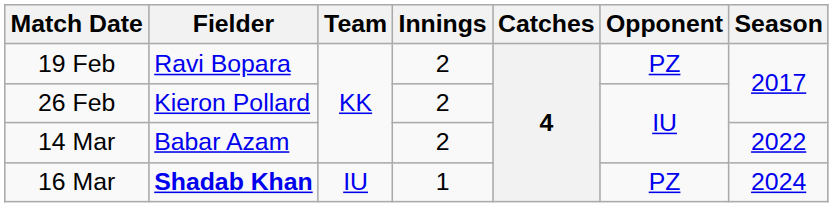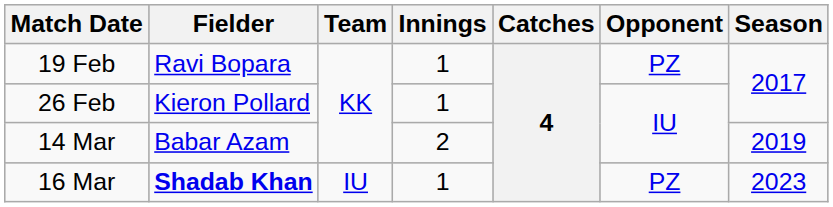19 Feb | Innings: 2 -> 1
26 Feb | Innings: 2 -> 1
14 Mar | Season: 2022 -> 2019
16 Mar | Season: 2024 -> 2023
